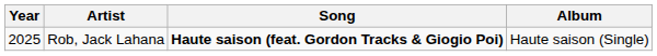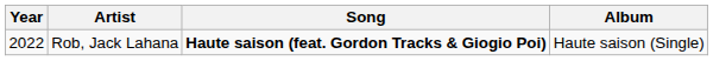Rob, Jack Lahana | Year: 2025 -> 2022
